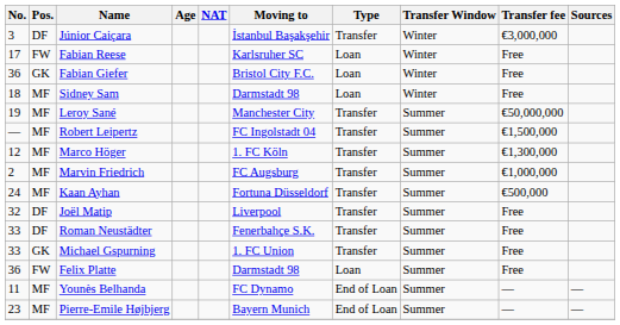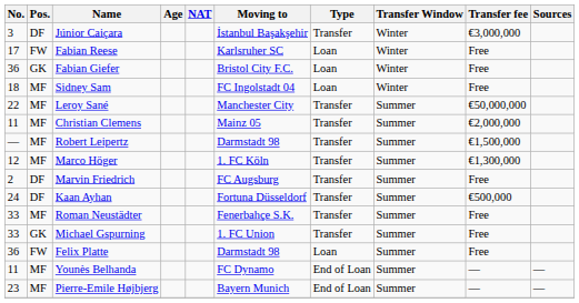Sidney Sam | Moving to: Darmstadt 98 -> FC Ingolstadt 04
Leroy Sané | No.: 19 -> 22
+ row: 11 | MF | Christian Clemens | Mainz 05 | Transfer | Summer | €2,000,000
Robert Leipertz | Moving to: FC Ingolstadt 04 -> Darmstadt 98
Marvin Friedrich | Pos.: MF -> DF
Marvin Friedrich | Transfer fee: €1,000,000 -> Free
Kaan Ayhan | Pos.: MF -> DF
- row: 32 | DF | Joël Matip | Liverpool | Transfer | Summer | Free
Roman Neustädter | Pos.: DF -> MF
